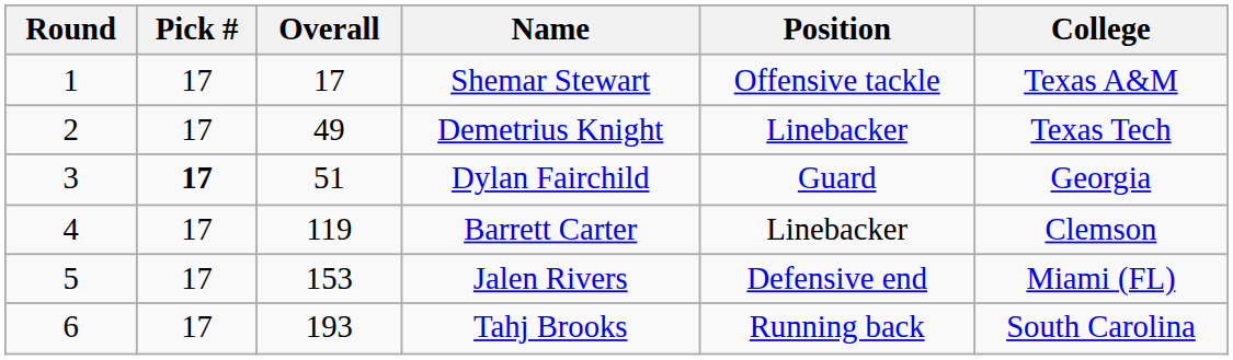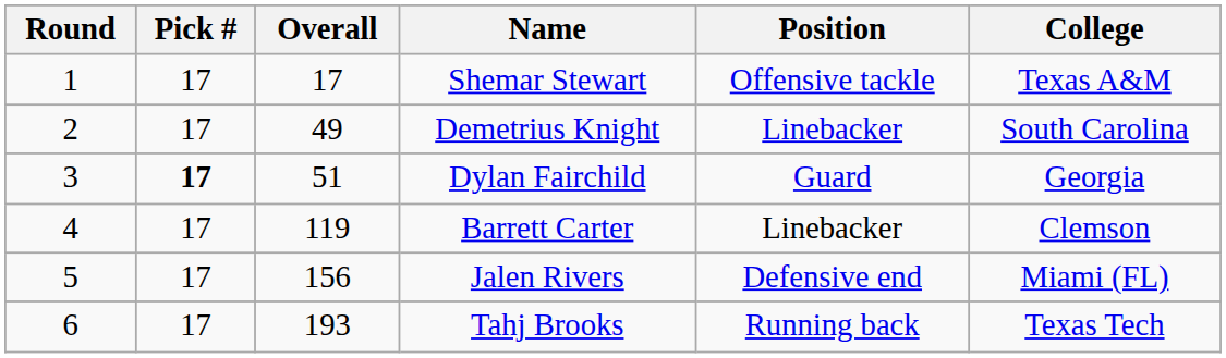Demetrius Knight | College: Texas Tech -> South Carolina
Jalen Rivers | Overall: 153 -> 156
Tahj Brooks | College: South Carolina -> Texas Tech
